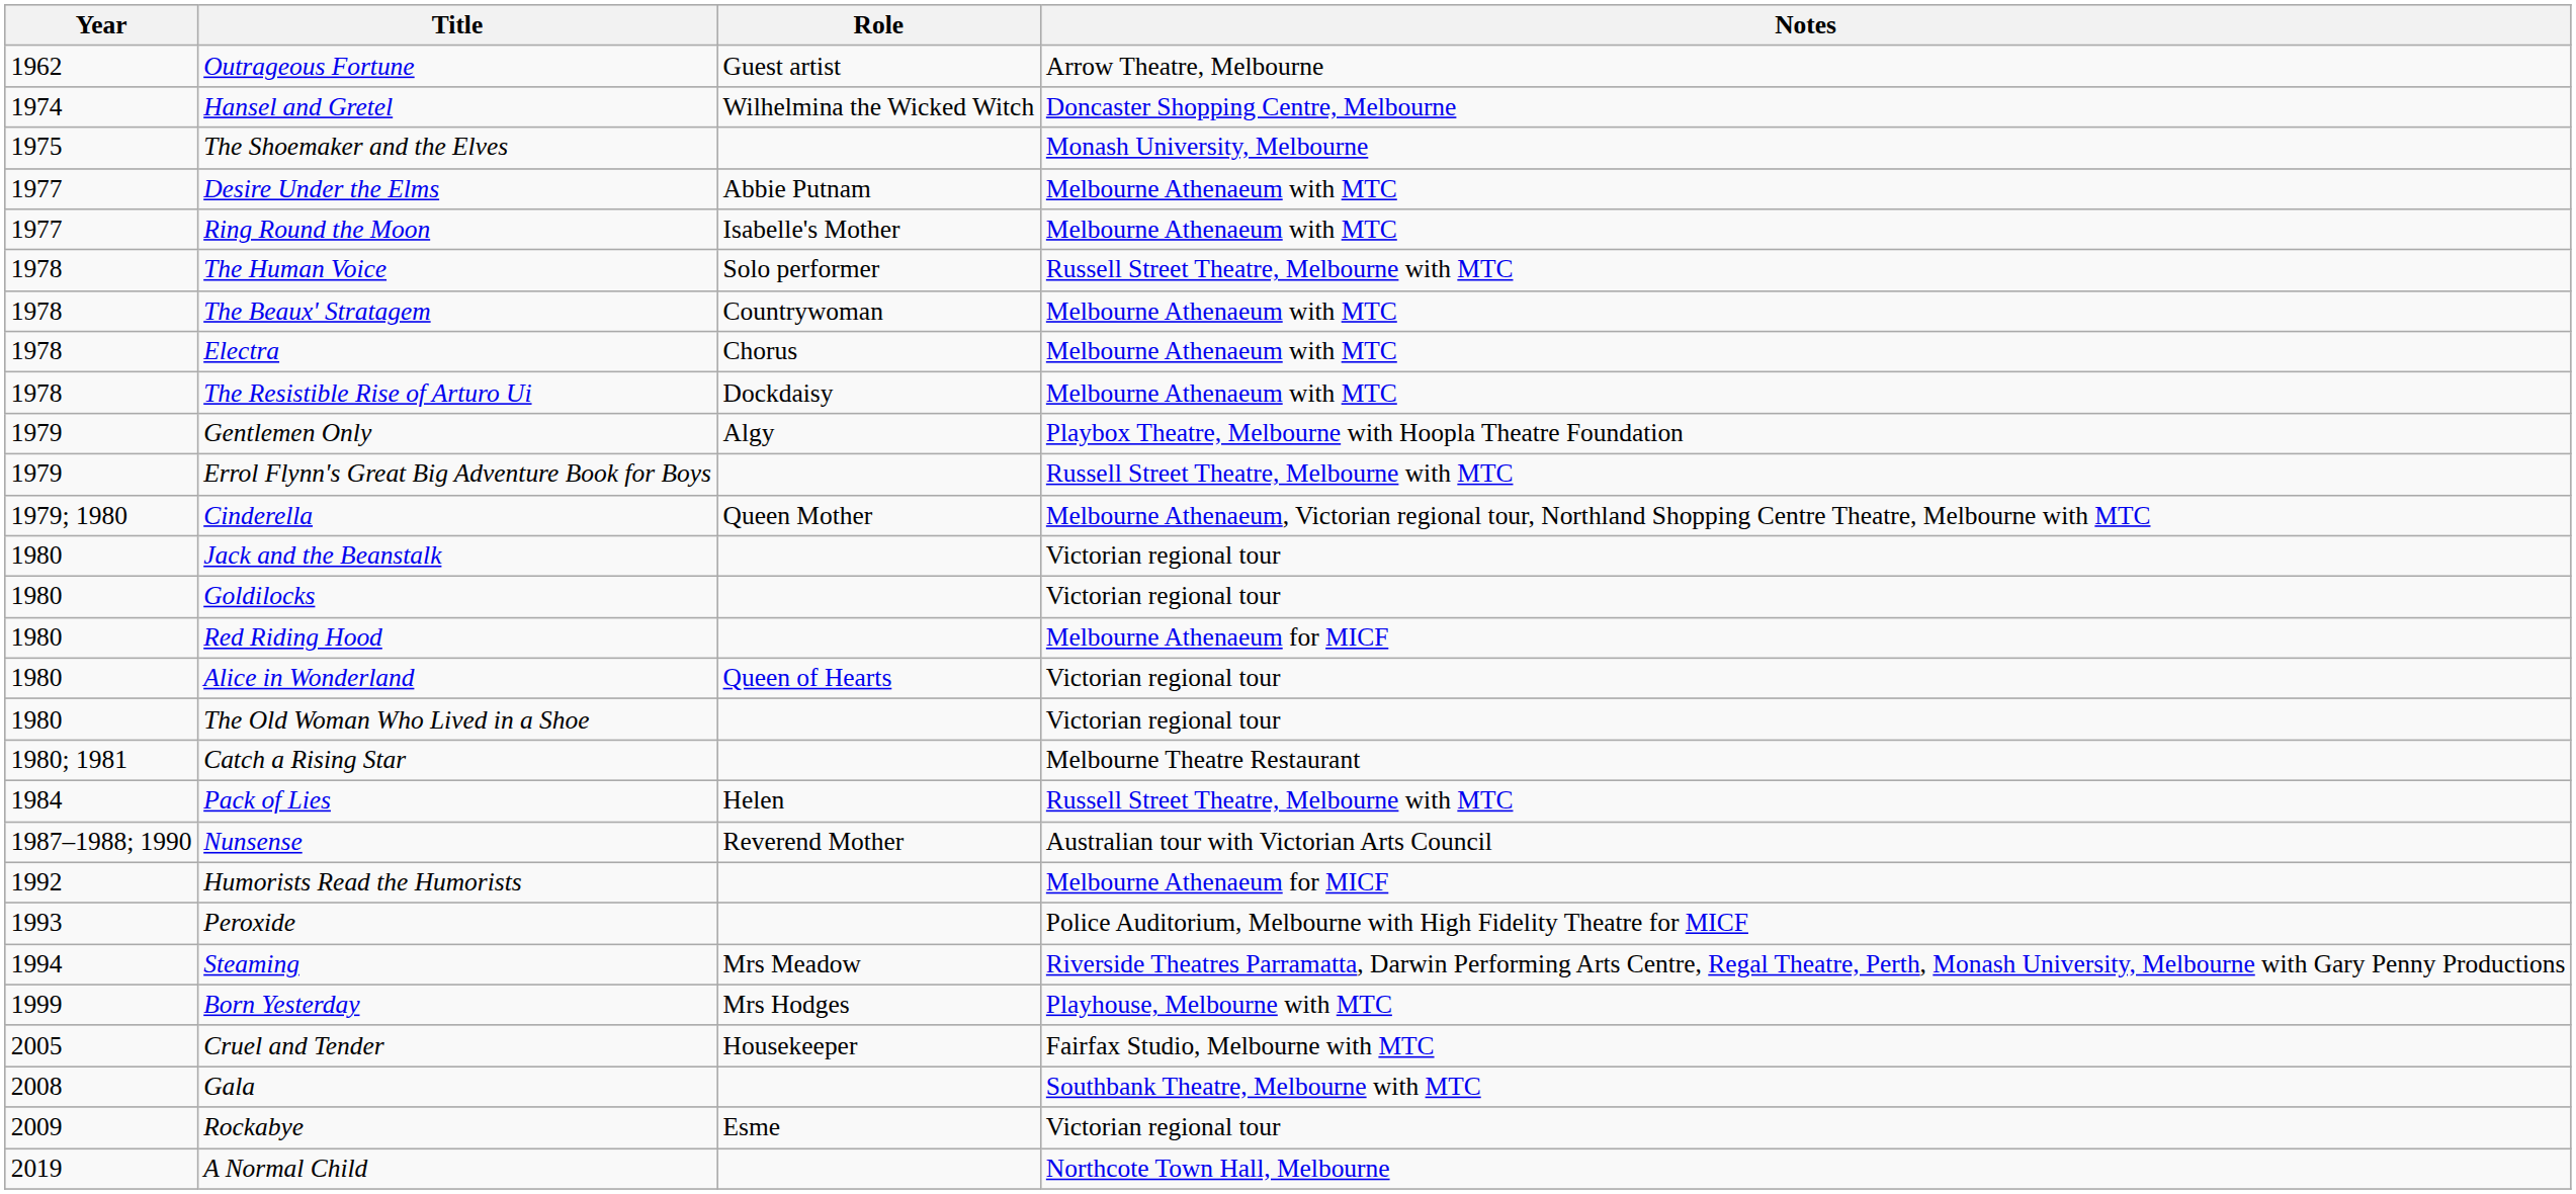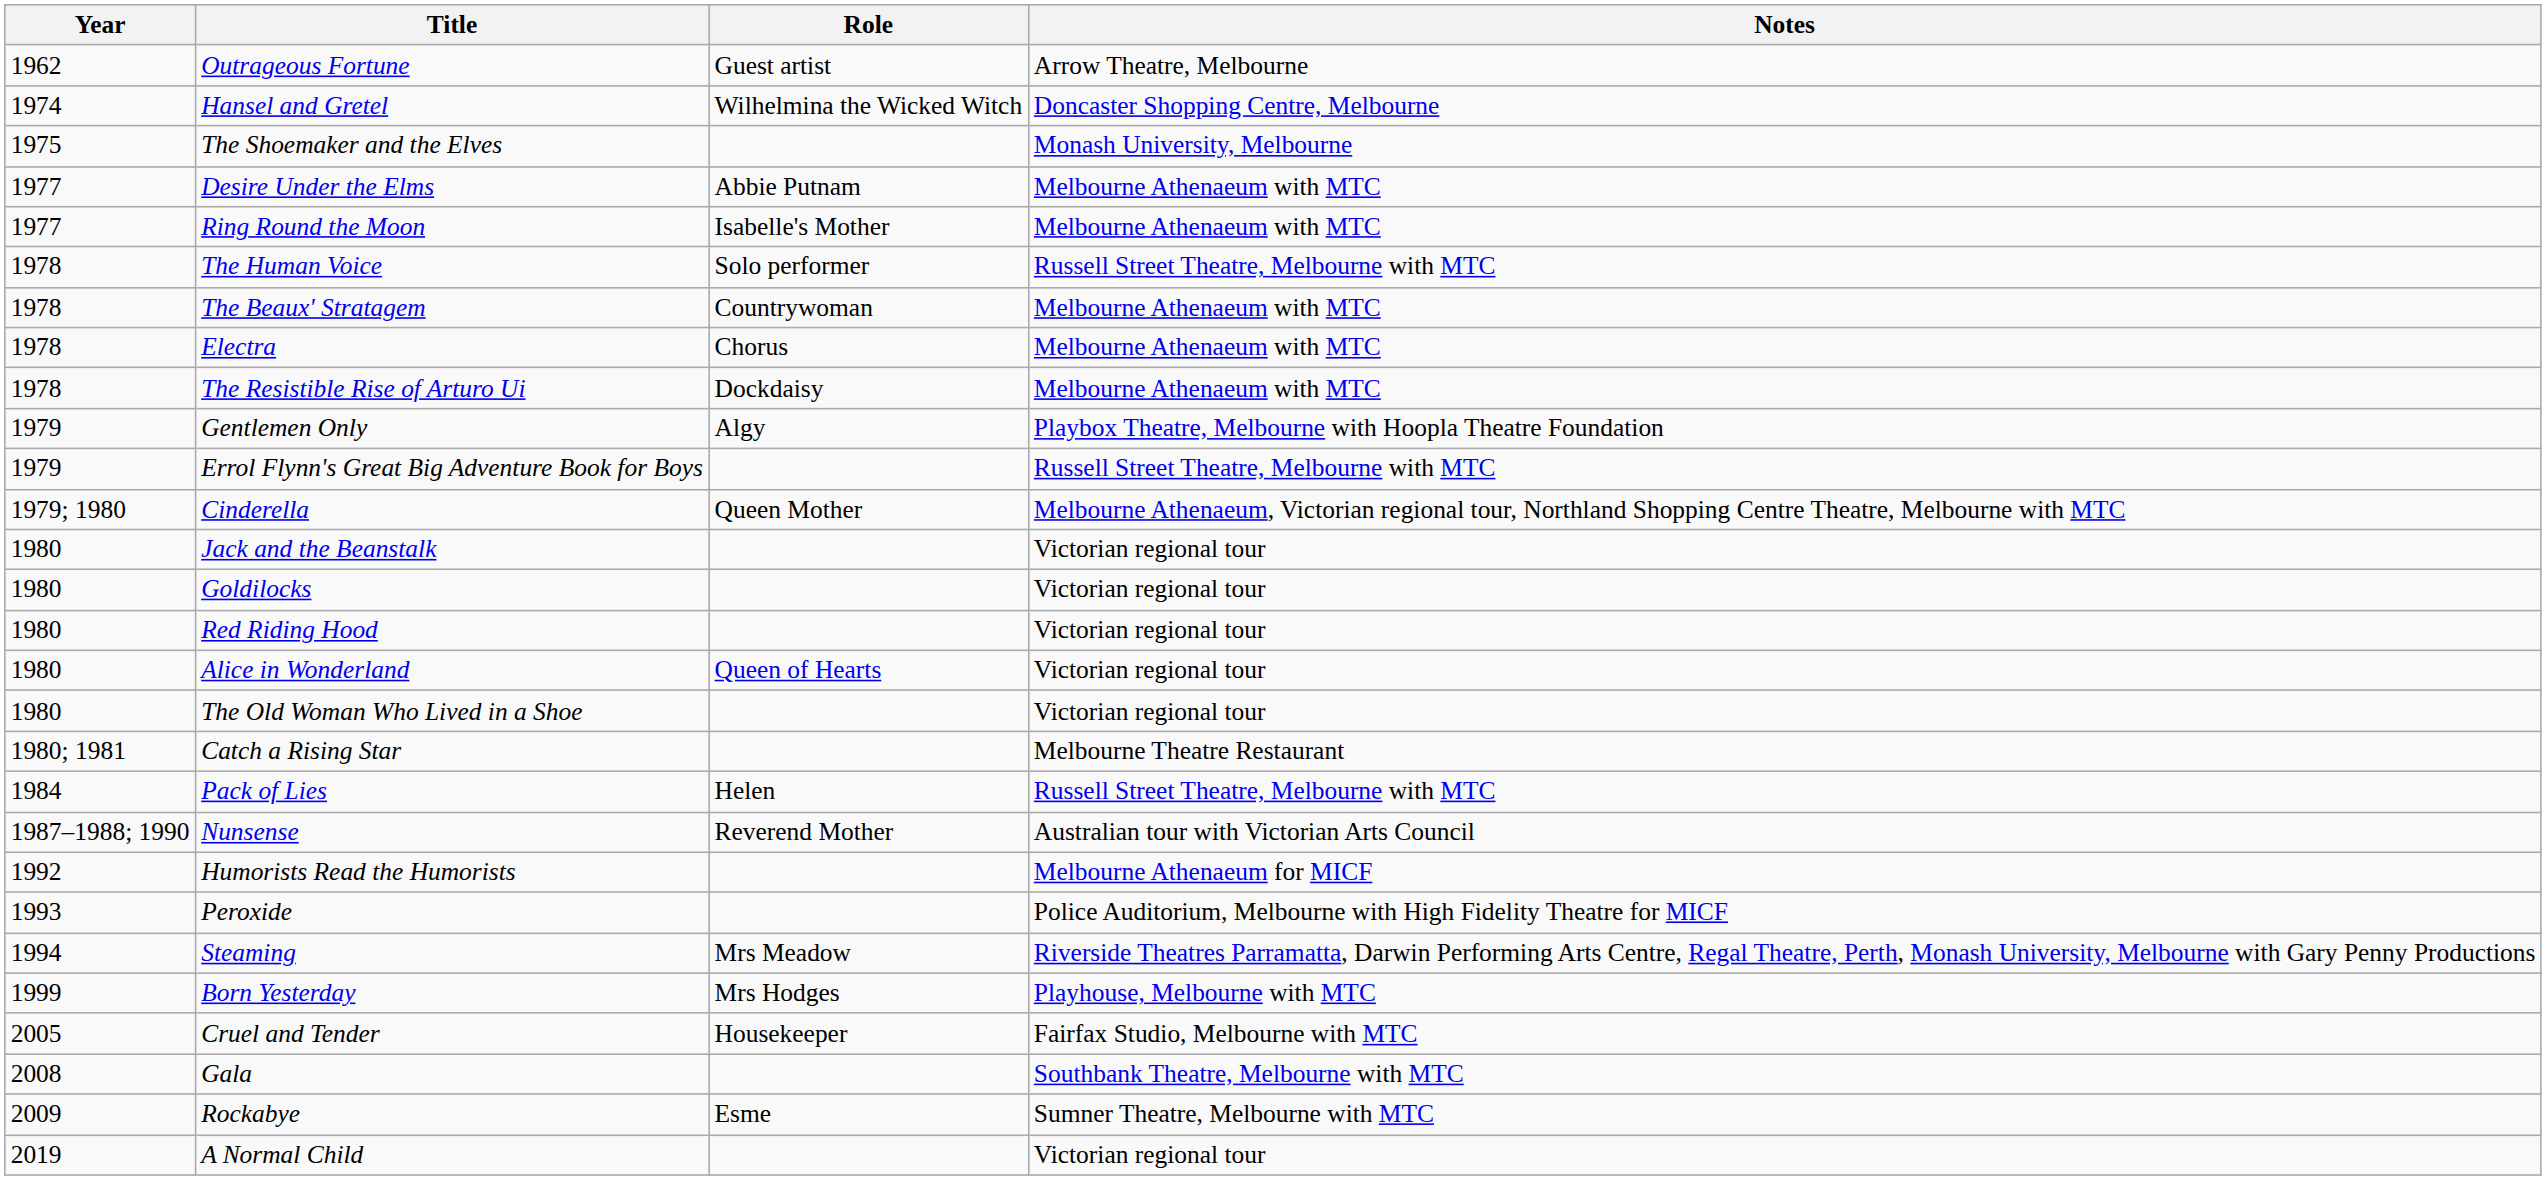Red Riding Hood | Notes: Melbourne Athenaeum for MICF -> Victorian regional tour
Rockabye | Notes: Victorian regional tour -> Sumner Theatre, Melbourne with MTC
A Normal Child | Notes: Northcote Town Hall, Melbourne -> Victorian regional tour
